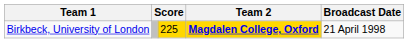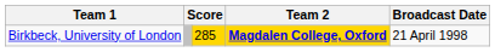Birkbeck, University of London | column 3: 225 -> 285
